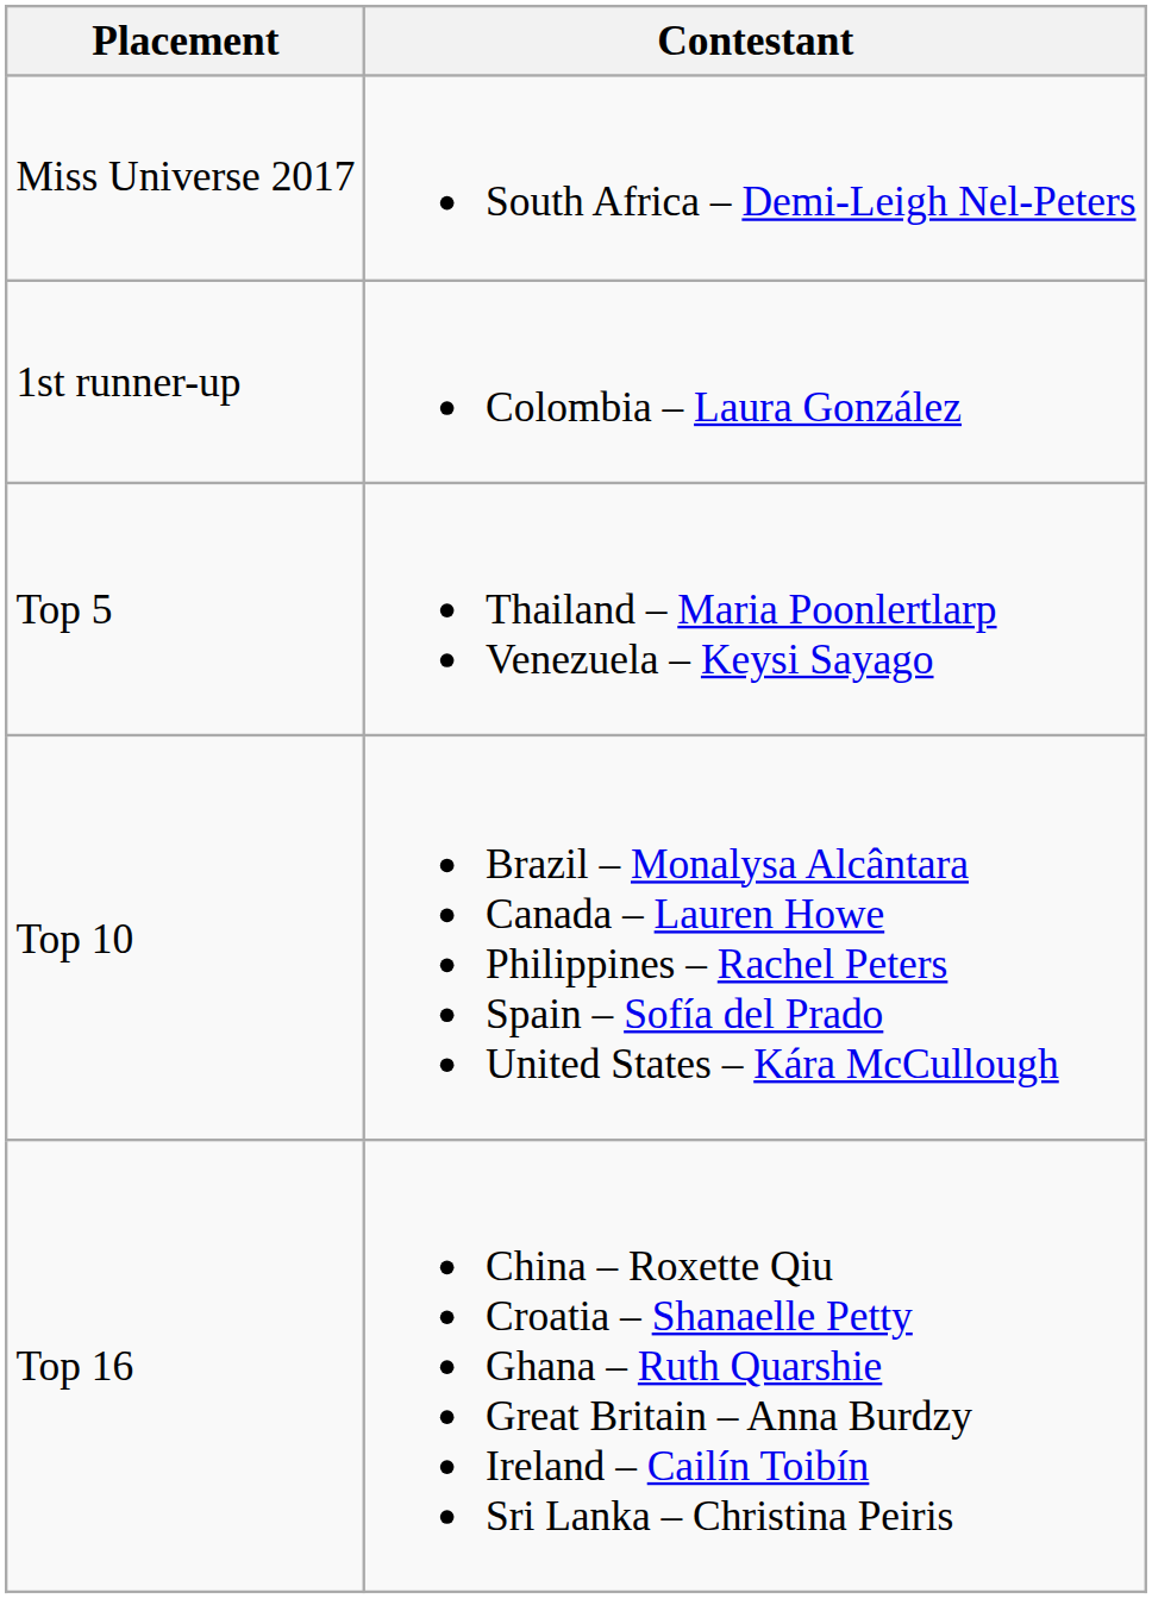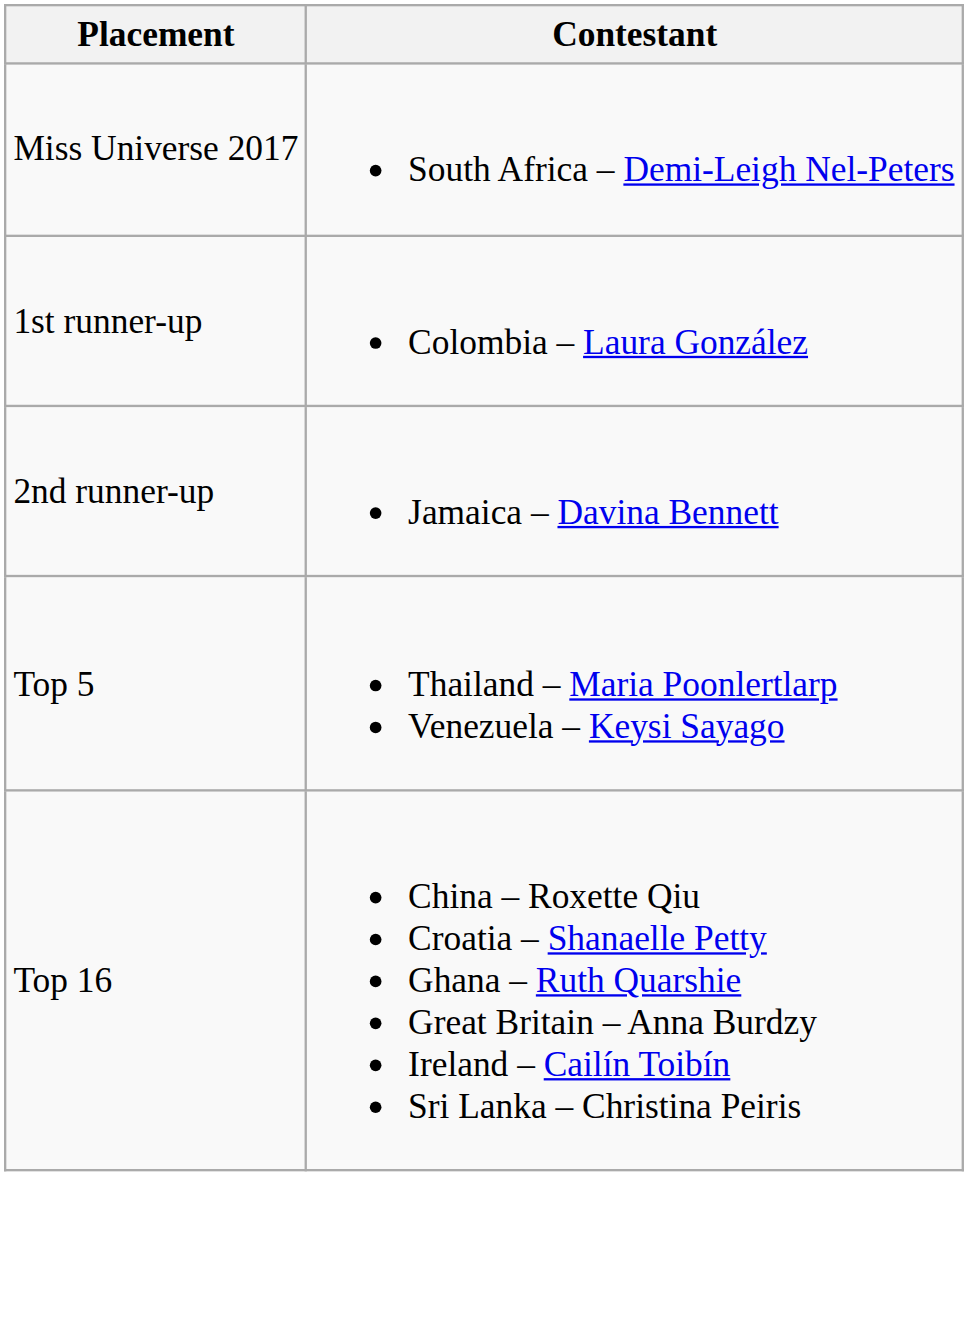+ row: 2nd runner-up | Jamaica – Davina Bennett
- row: Top 10 | Brazil – Monalysa Alcântara Canada – Lauren Howe Philippines – Rachel Peters Spain – Sofía del Prado United States – Kára McCullough
